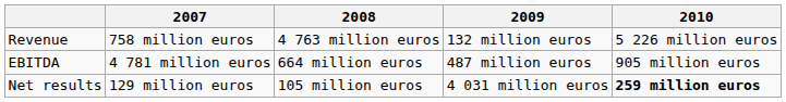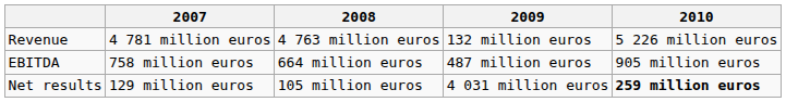Revenue | 2007: 758 million euros -> 4 781 million euros
EBITDA | 2007: 4 781 million euros -> 758 million euros
